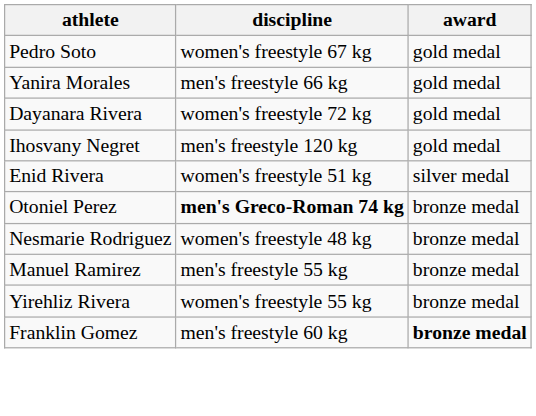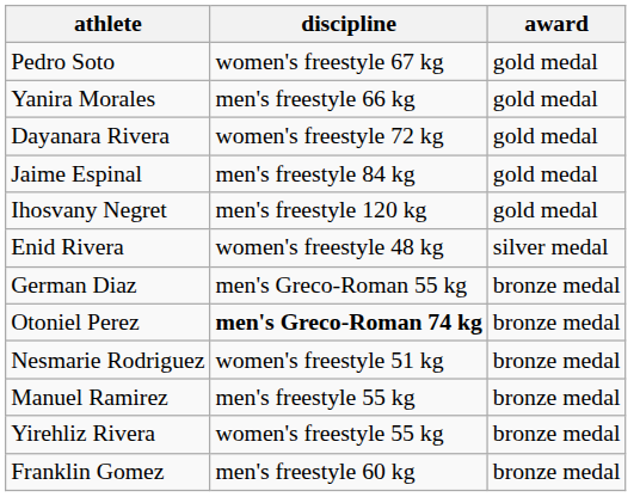+ row: Jaime Espinal | men's freestyle 84 kg | gold medal
Enid Rivera | discipline: women's freestyle 51 kg -> women's freestyle 48 kg
+ row: German Diaz | men's Greco-Roman 55 kg | bronze medal
Nesmarie Rodriguez | discipline: women's freestyle 48 kg -> women's freestyle 51 kg
Franklin Gomez | award: bold -> normal
